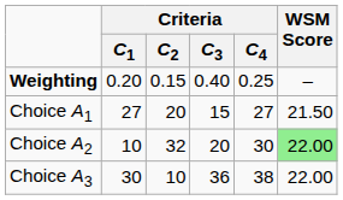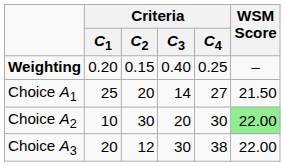Choice A1 | Criteria / C1: 27 -> 25
Choice A1 | Criteria / C3: 15 -> 14
Choice A2 | Criteria / C2: 32 -> 30
Choice A3 | Criteria / C1: 30 -> 20
Choice A3 | Criteria / C2: 10 -> 12
Choice A3 | Criteria / C3: 36 -> 30
